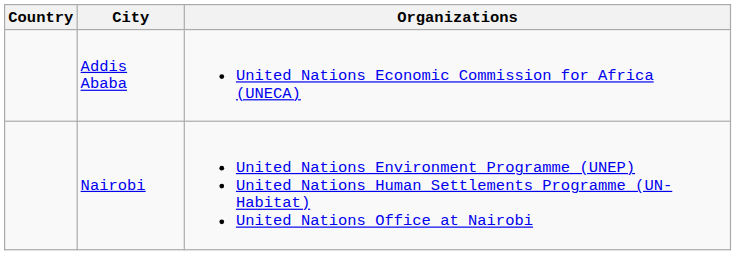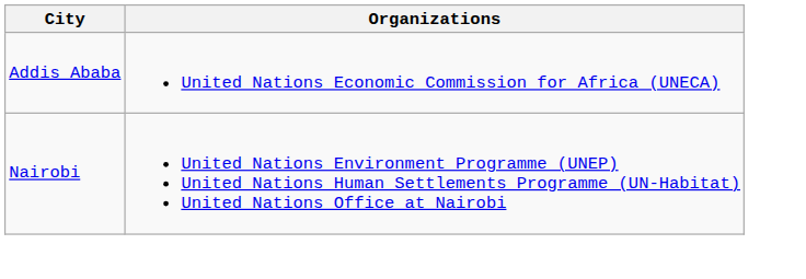- column: Country
